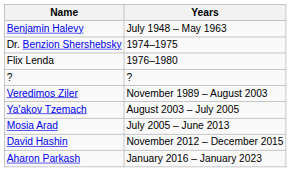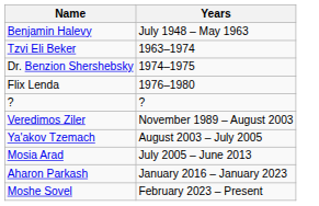+ row: Tzvi Eli Beker | 1963–1974
- row: David Hashin | November 2012 – December 2015
+ row: Moshe Sovel | February 2023 – Present
